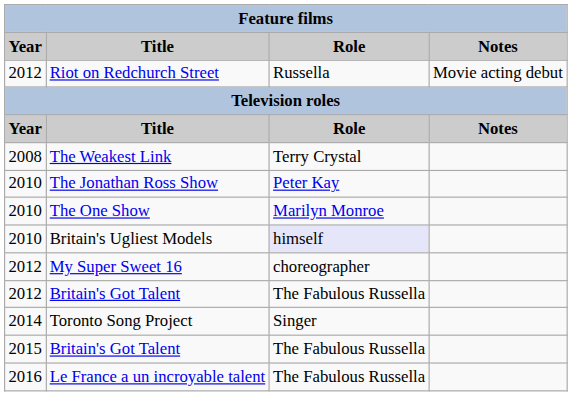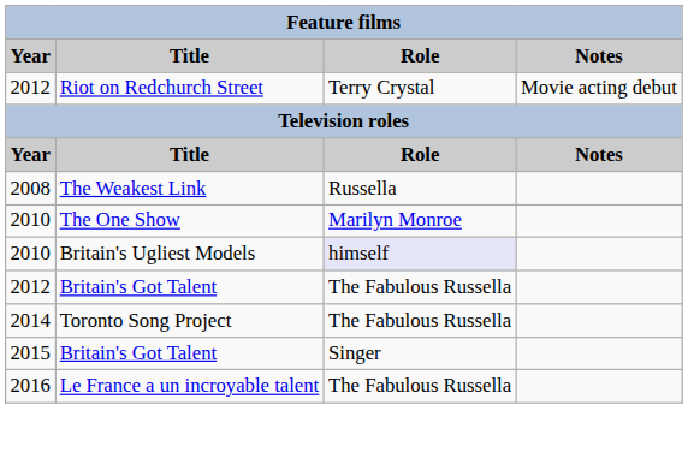Riot on Redchurch Street | Role: Russella -> Terry Crystal
The Weakest Link | Role: Terry Crystal -> Russella
- row: 2010 | The Jonathan Ross Show | Peter Kay
- row: 2012 | My Super Sweet 16 | choreographer
Toronto Song Project | Role: Singer -> The Fabulous Russella
2015 / Britain's Got Talent | Role: The Fabulous Russella -> Singer
